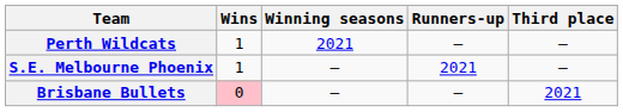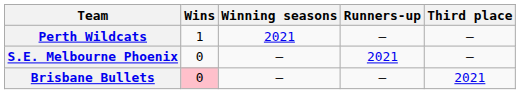S.E. Melbourne Phoenix | Wins: 1 -> 0
